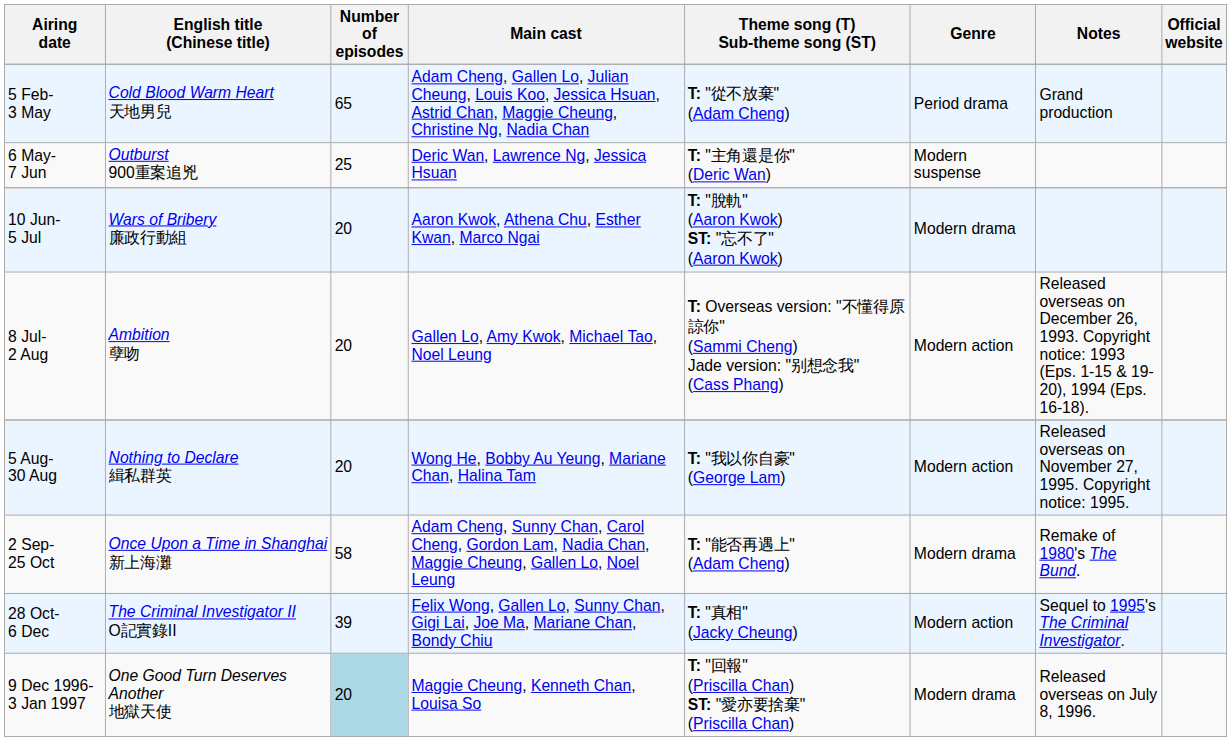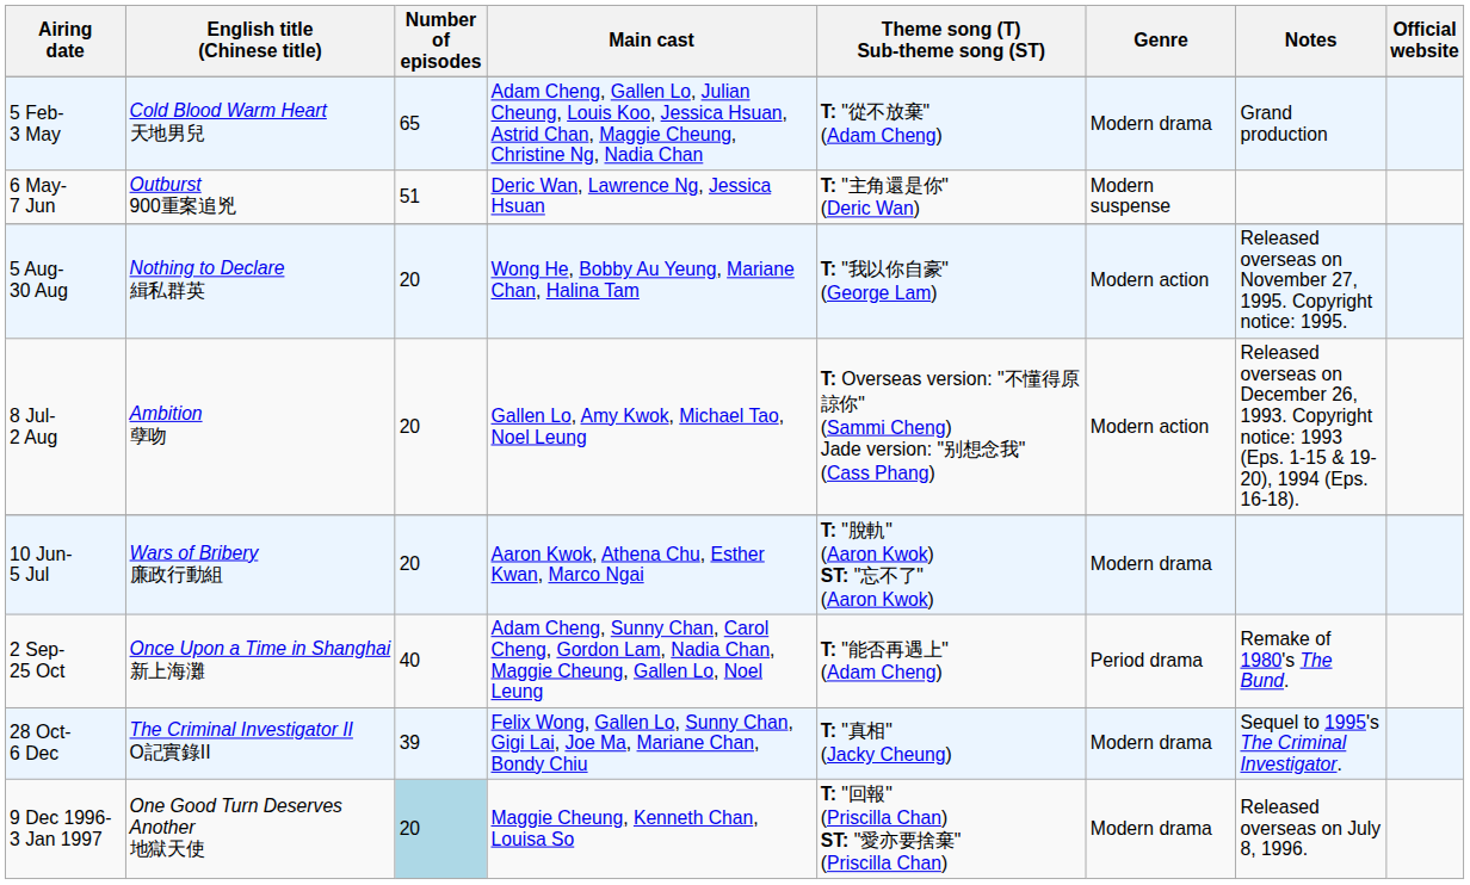5 Feb- 3 May | Genre: Period drama -> Modern drama
6 May- 7 Jun | Number of episodes: 25 -> 51
rows swapped: 10 Jun- 5 Jul <-> 5 Aug- 30 Aug
2 Sep- 25 Oct | Number of episodes: 58 -> 40
2 Sep- 25 Oct | Genre: Modern drama -> Period drama
28 Oct- 6 Dec | Genre: Modern action -> Modern drama
